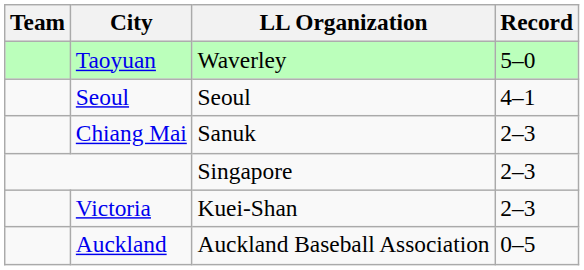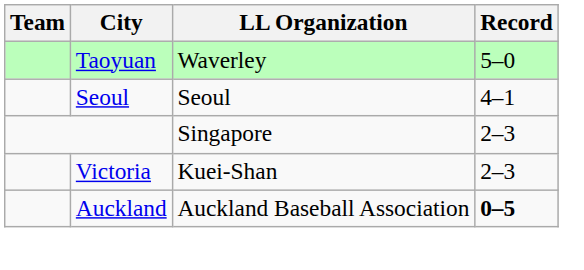- row: Chiang Mai | Sanuk | 2–3
Auckland | Record: normal -> bold
